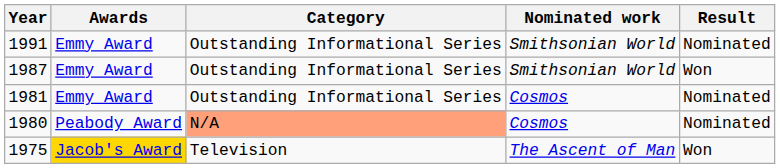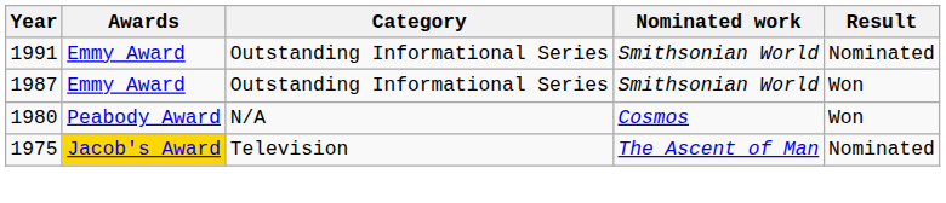- row: 1981 | Emmy Award | Outstanding Informational Series | Cosmos | Nominated
1980 | Category: lightsalmon background -> no background
1980 | Result: Nominated -> Won
1975 | Result: Won -> Nominated
